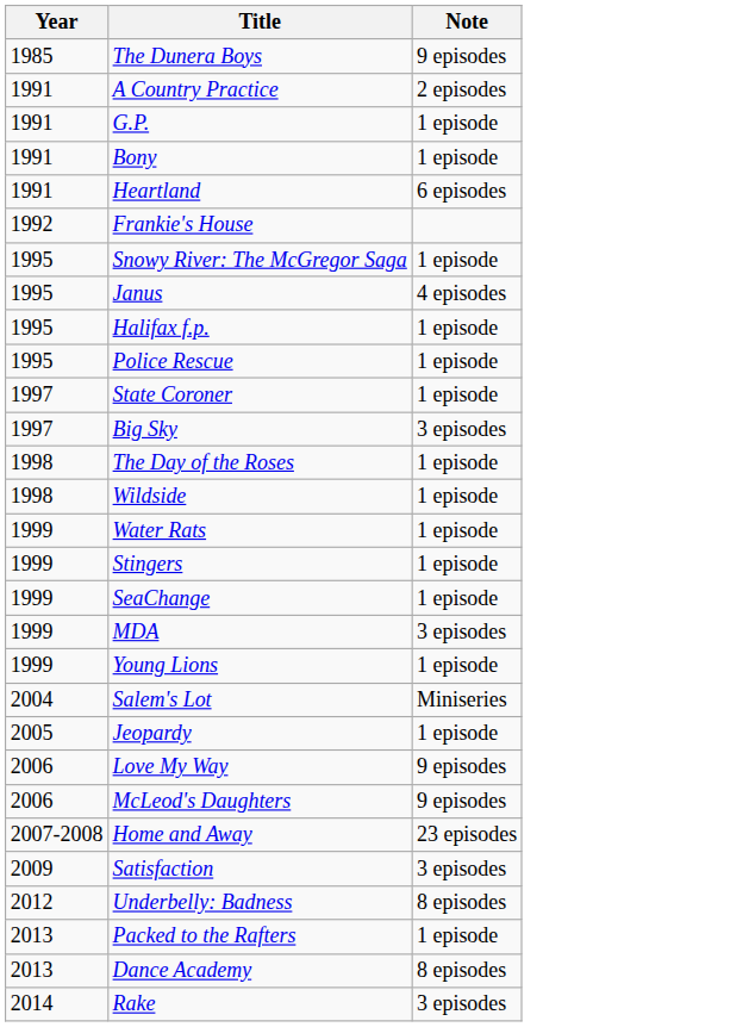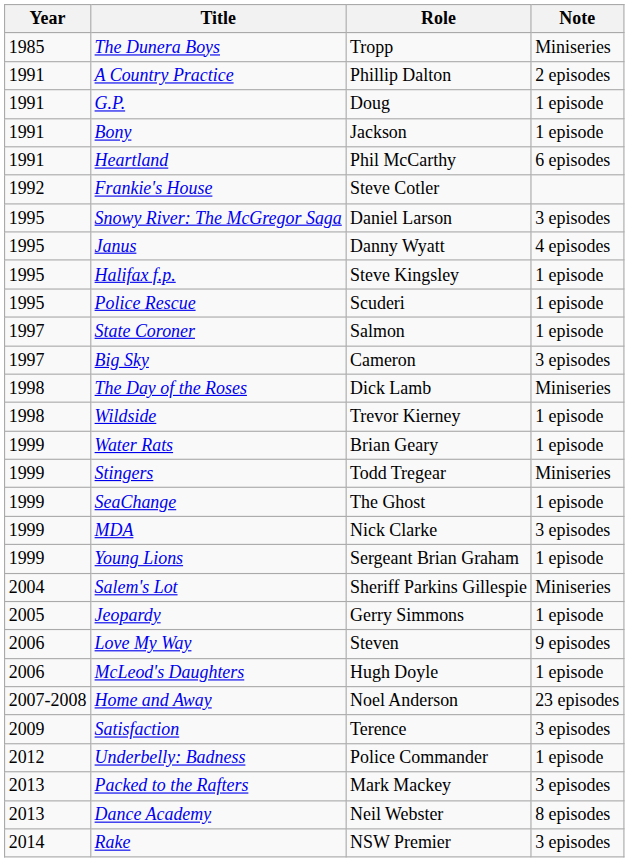+ column: Role | Tropp | Phillip Dalton | Doug | Jackson | Phil McCarthy | Steve Cotler | Daniel Larson | Danny Wyatt | Steve Kingsley | Scuderi | Salmon | Cameron | Dick Lamb | Trevor Kierney | Brian Geary | Todd Tregear | The Ghost | Nick Clarke | Sergeant Brian Graham | Sheriff Parkins Gillespie | Gerry Simmons | Steven | Hugh Doyle | Noel Anderson | Terence | Police Commander | Mark Mackey | Neil Webster | NSW Premier
The Dunera Boys | Note: 9 episodes -> Miniseries
Snowy River: The McGregor Saga | Note: 1 episode -> 3 episodes
The Day of the Roses | Note: 1 episode -> Miniseries
Stingers | Note: 1 episode -> Miniseries
McLeod's Daughters | Note: 9 episodes -> 1 episode
Underbelly: Badness | Note: 8 episodes -> 1 episode
Packed to the Rafters | Note: 1 episode -> 3 episodes
